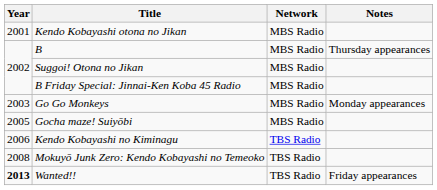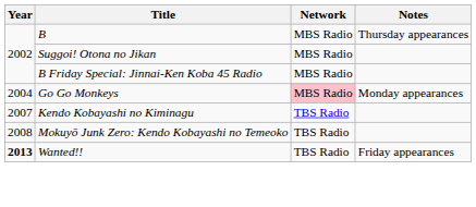- row: 2001 | Kendo Kobayashi otona no Jikan | MBS Radio
Go Go Monkeys | Year: 2003 -> 2004
Go Go Monkeys | Network: no background -> pink background
- row: 2005 | Gocha maze! Suiyōbi | MBS Radio
Kendo Kobayashi no Kiminagu | Year: 2006 -> 2007
